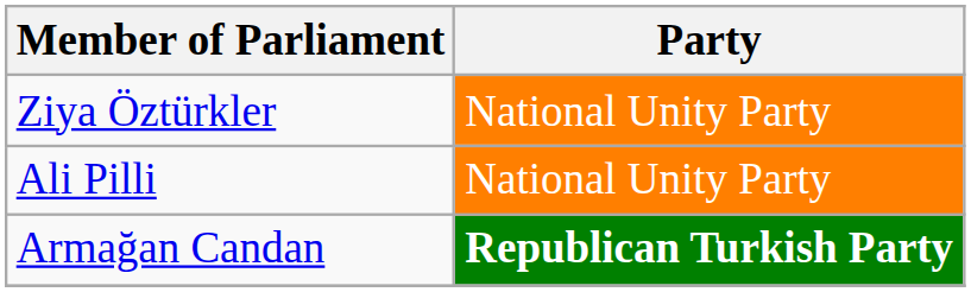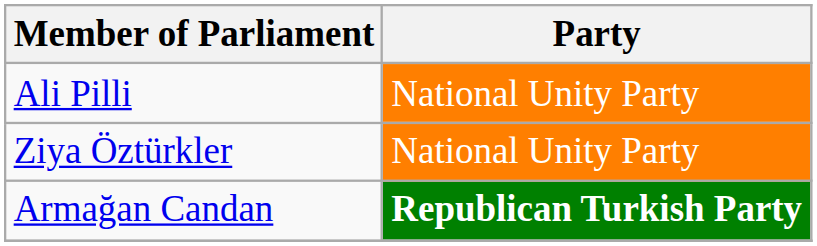rows swapped: Ali Pilli <-> Ziya Öztürkler
